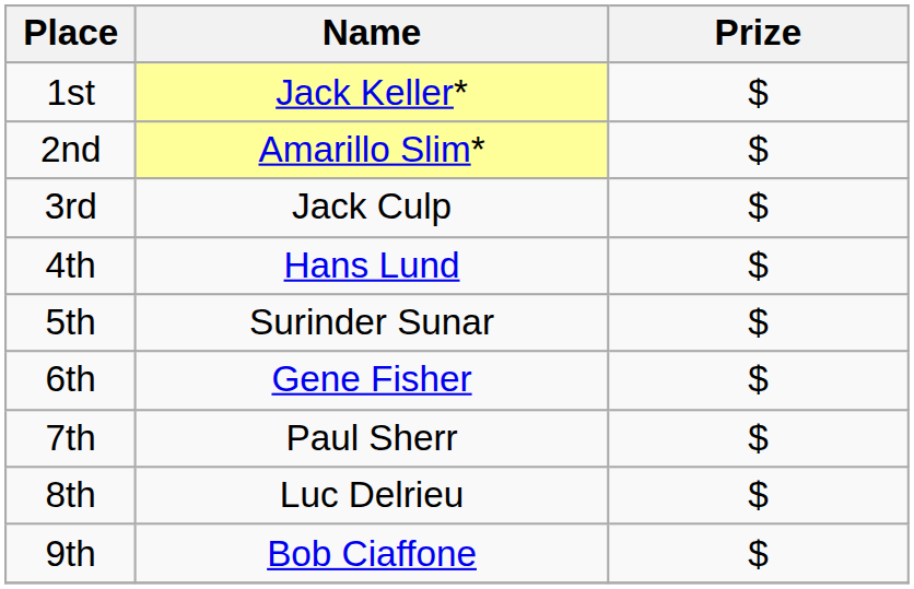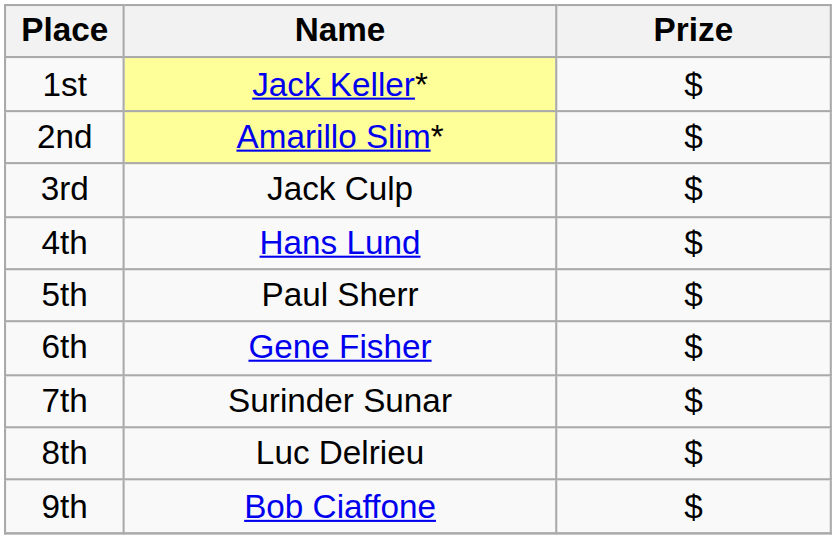5th | Name: Surinder Sunar -> Paul Sherr
7th | Name: Paul Sherr -> Surinder Sunar
